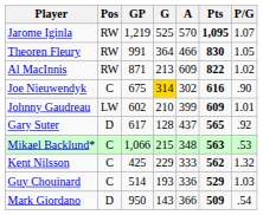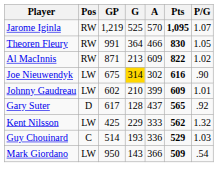Joe Nieuwendyk | Pos: C -> LW
- row: Mikael Backlund* | C | 1,066 | 215 | 348 | 563 | .53
Kent Nilsson | Pos: C -> LW
Mark Giordano | Pos: D -> LW
